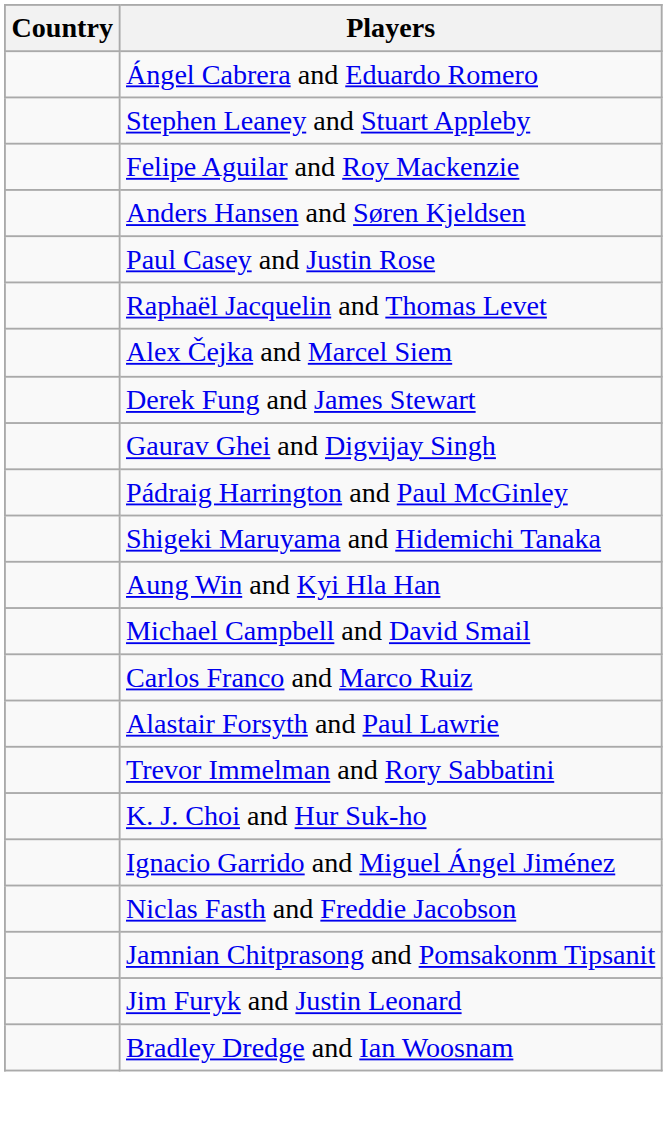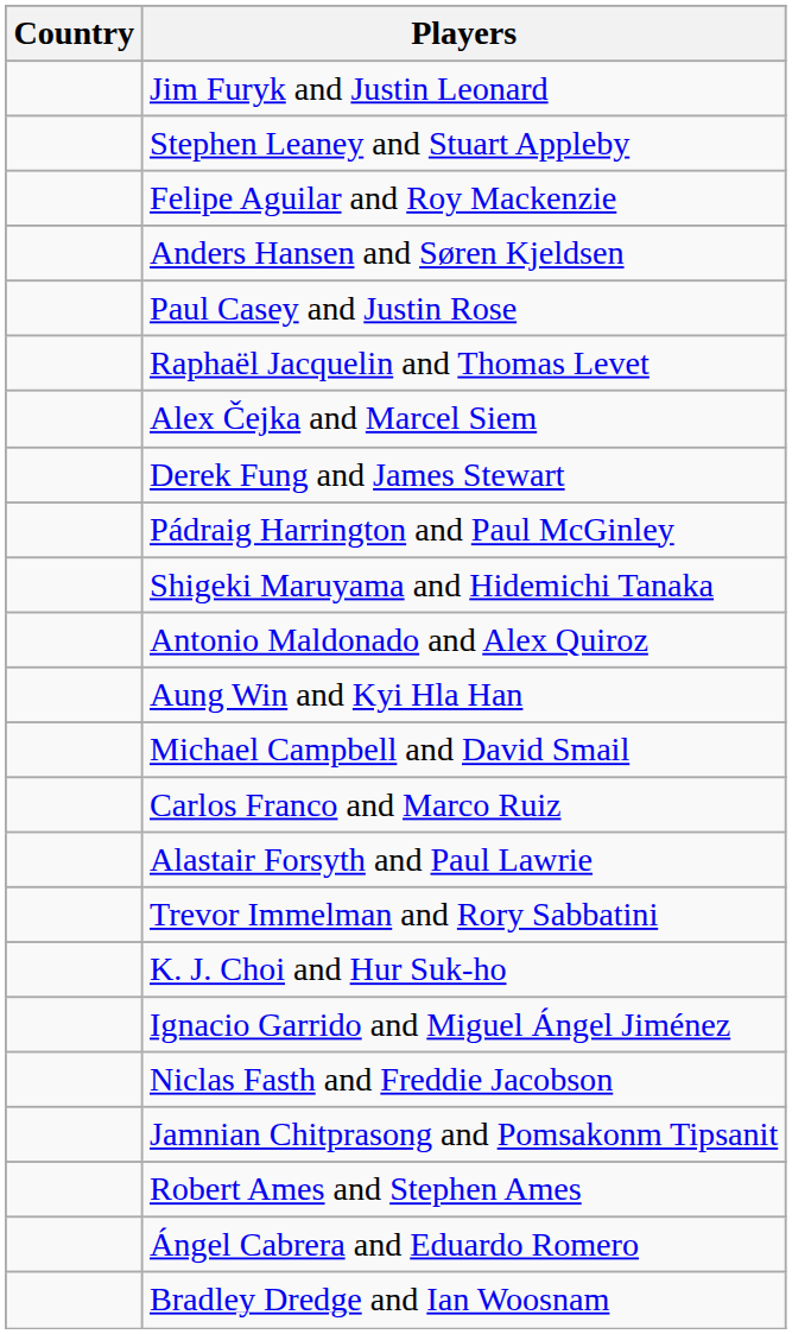rows swapped: Ángel Cabrera and Eduardo Romero <-> Jim Furyk and Justin Leonard
- row: Gaurav Ghei and Digvijay Singh
+ row: Antonio Maldonado and Alex Quiroz
+ row: Robert Ames and Stephen Ames
